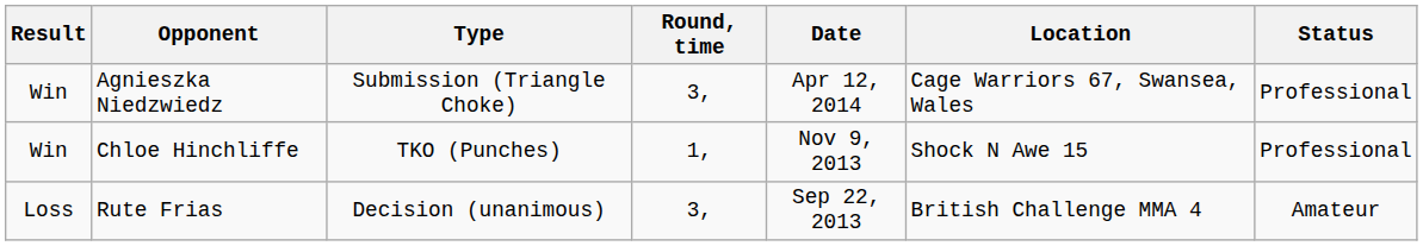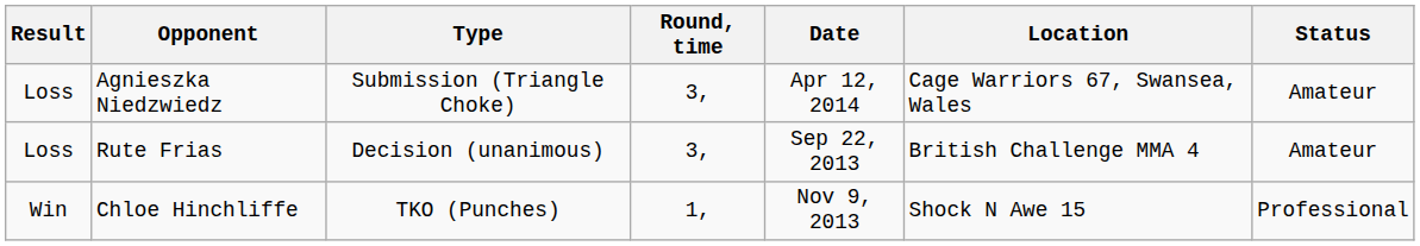Agnieszka Niedzwiedz | Result: Win -> Loss
Agnieszka Niedzwiedz | Status: Professional -> Amateur
rows swapped: Chloe Hinchliffe <-> Rute Frias
